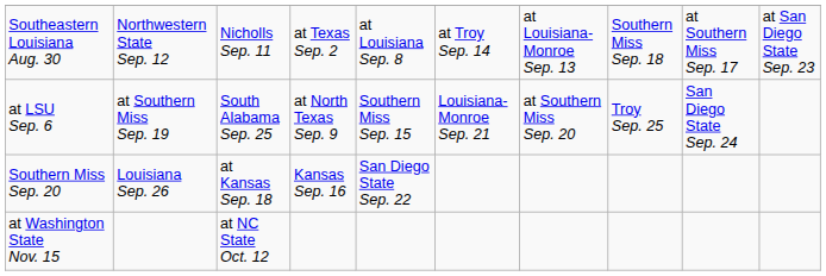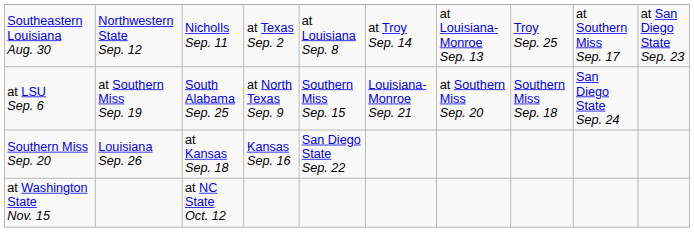Southeastern Louisiana Aug. 30 | column 8: Southern Miss Sep. 18 -> Troy Sep. 25
at LSU Sep. 6 | column 8: Troy Sep. 25 -> Southern Miss Sep. 18
